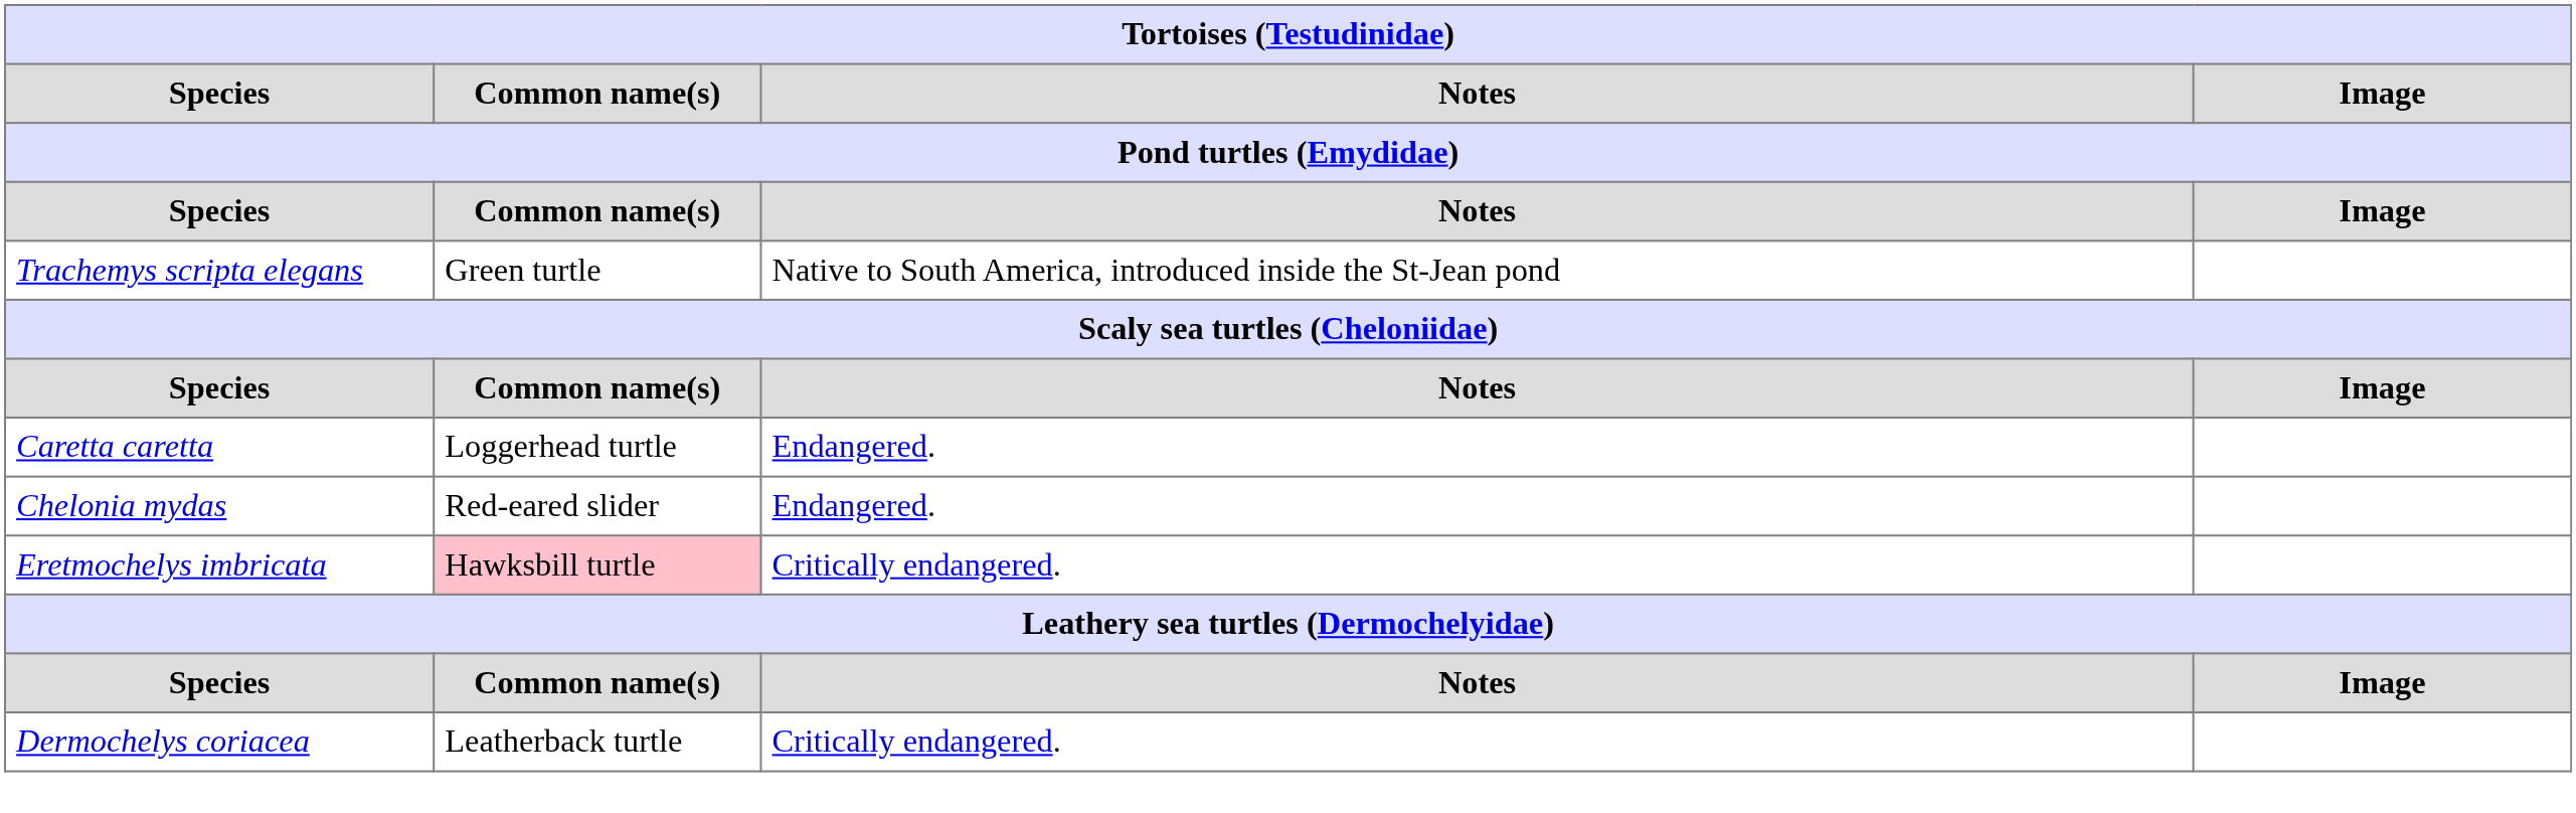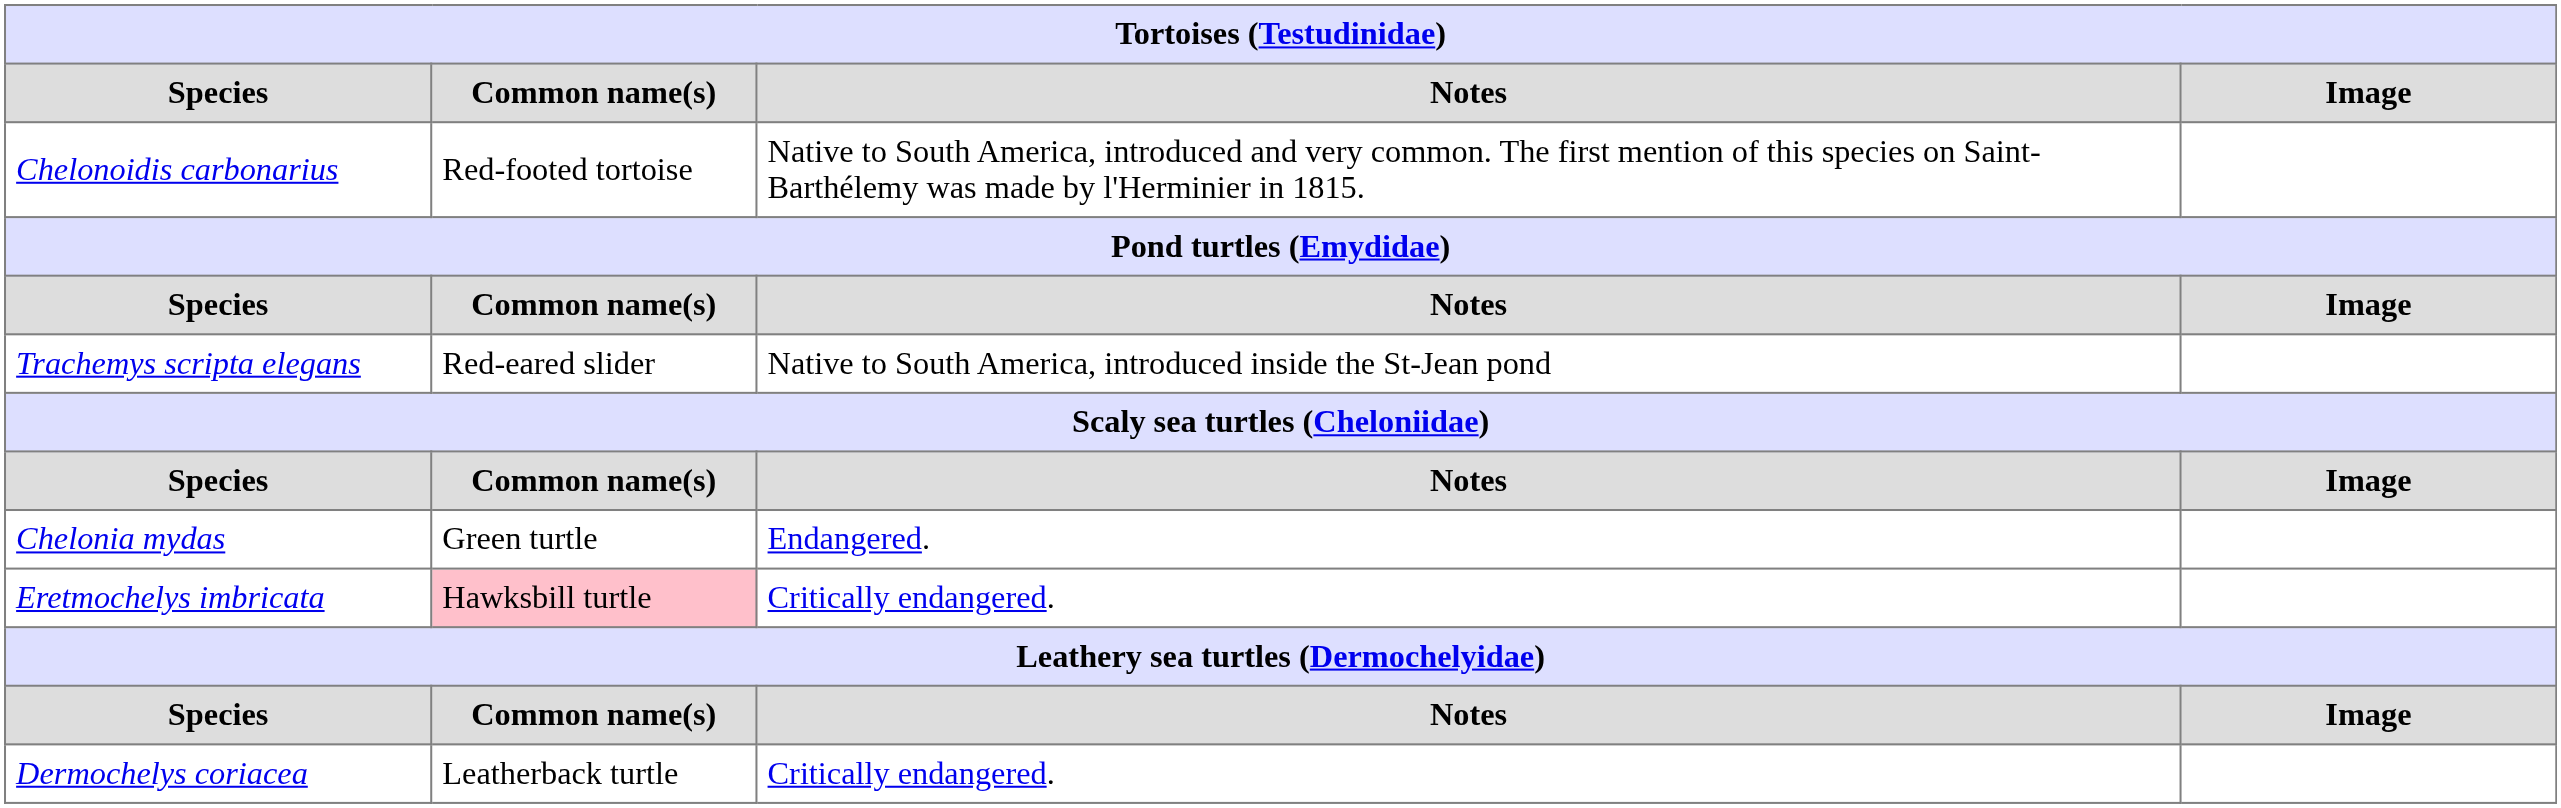+ row: Chelonoidis carbonarius | Red-footed tortoise | Native to South America, introduced and very common. The first mention of this species on Saint-Barthélemy was made by l'Herminier in 1815.
Trachemys scripta elegans | Common name(s): Green turtle -> Red-eared slider
- row: Caretta caretta | Loggerhead turtle | Endangered.
Chelonia mydas | Common name(s): Red-eared slider -> Green turtle
